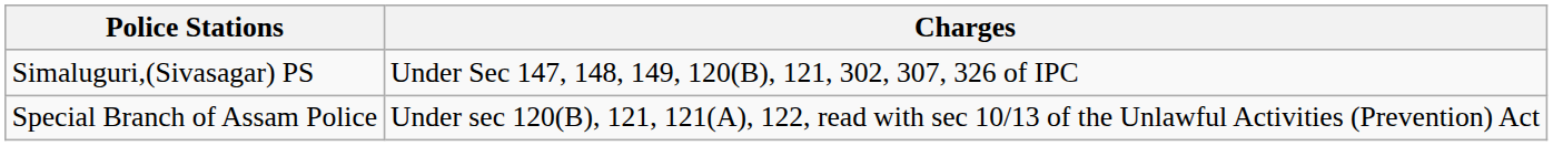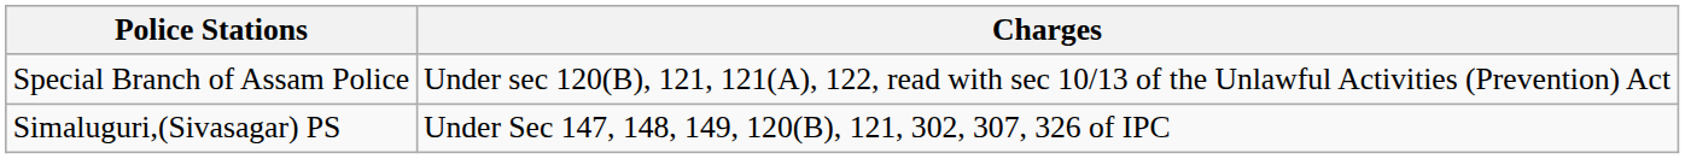rows swapped: Simaluguri,(Sivasagar) PS <-> Special Branch of Assam Police
